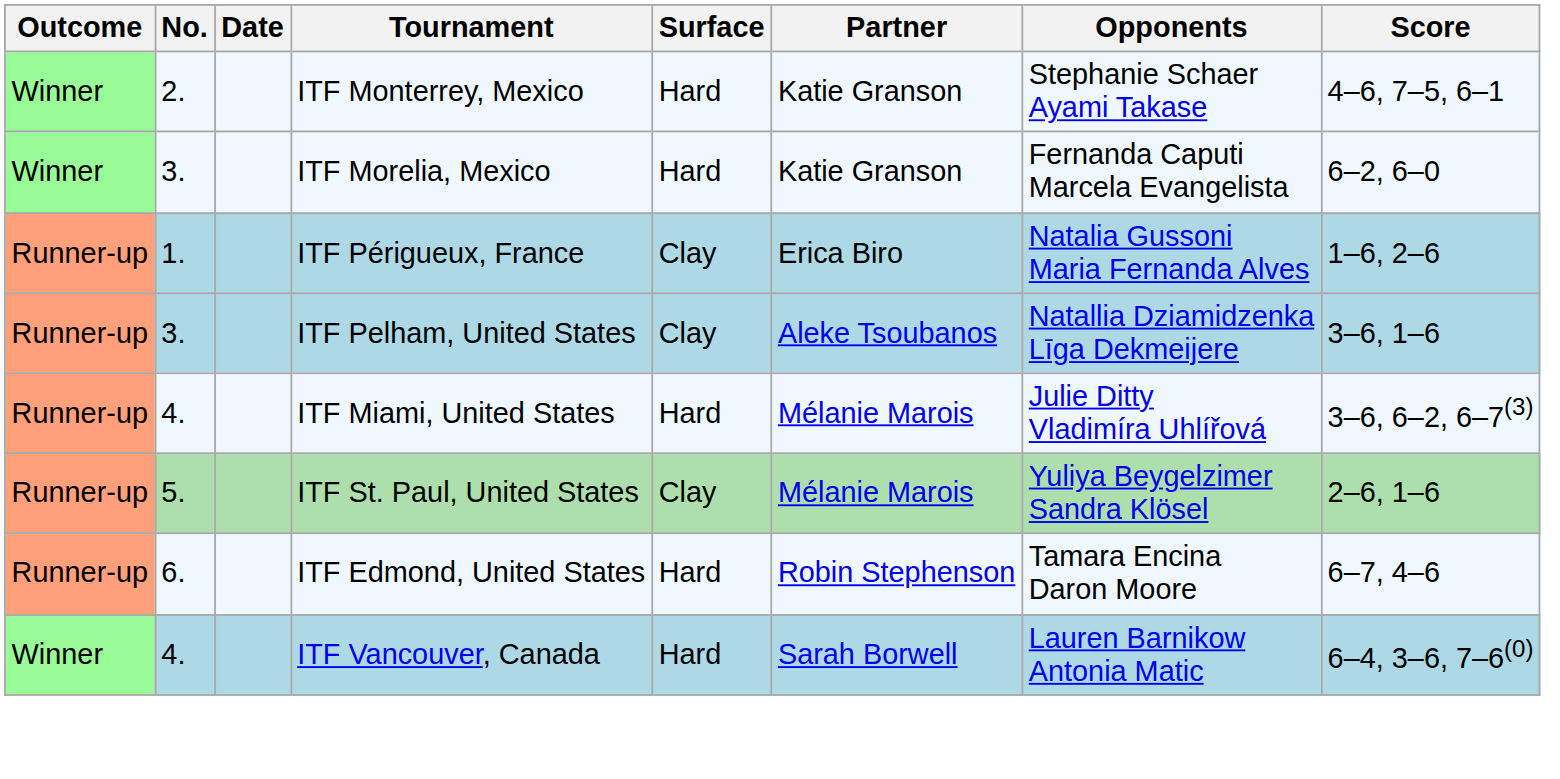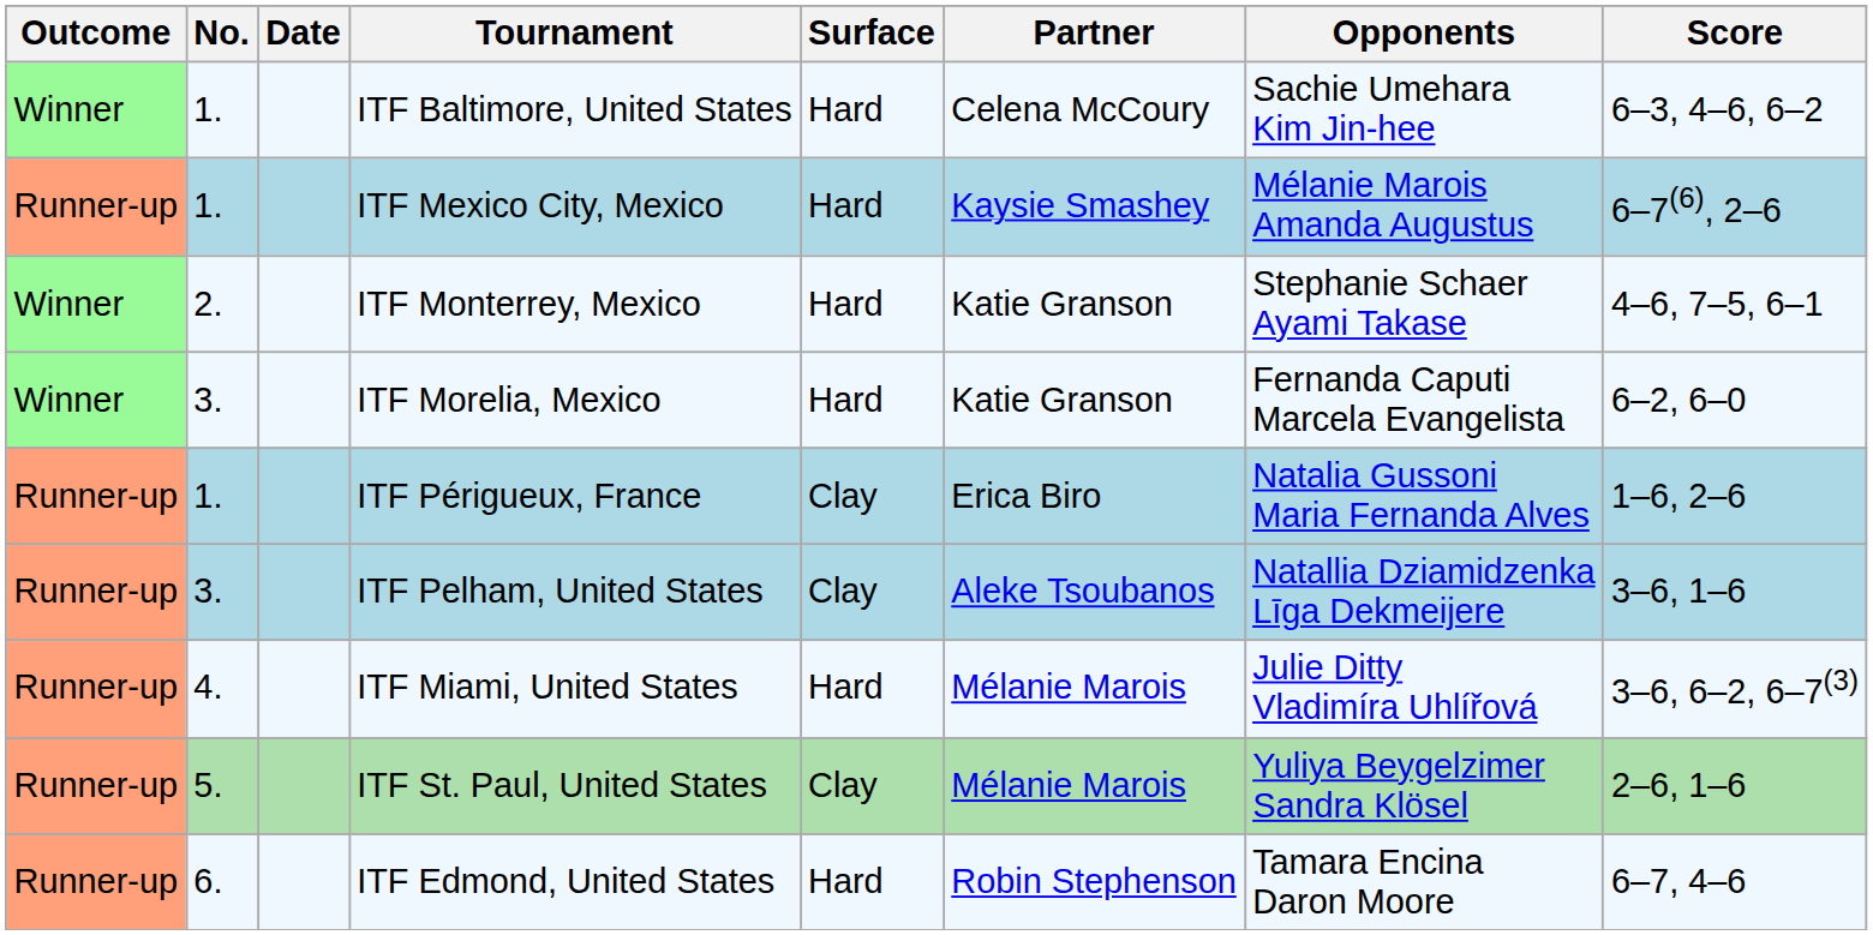+ row: Winner | 1. | ITF Baltimore, United States | Hard | Celena McCoury | Sachie Umehara Kim Jin-hee | 6–3, 4–6, 6–2
+ row: Runner-up | 1. | ITF Mexico City, Mexico | Hard | Kaysie Smashey | Mélanie Marois Amanda Augustus | 6–7(6), 2–6
- row: Winner | 4. | ITF Vancouver, Canada | Hard | Sarah Borwell | Lauren Barnikow Antonia Matic | 6–4, 3–6, 7–6(0)
